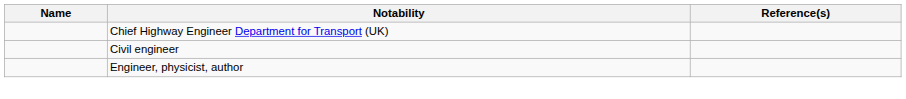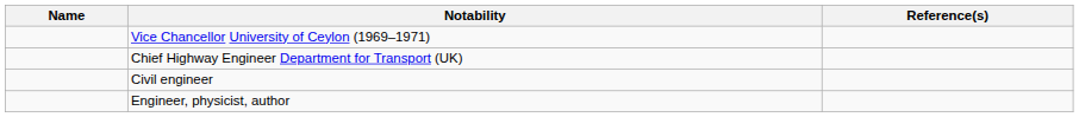+ row: Vice Chancellor University of Ceylon (1969–1971)
